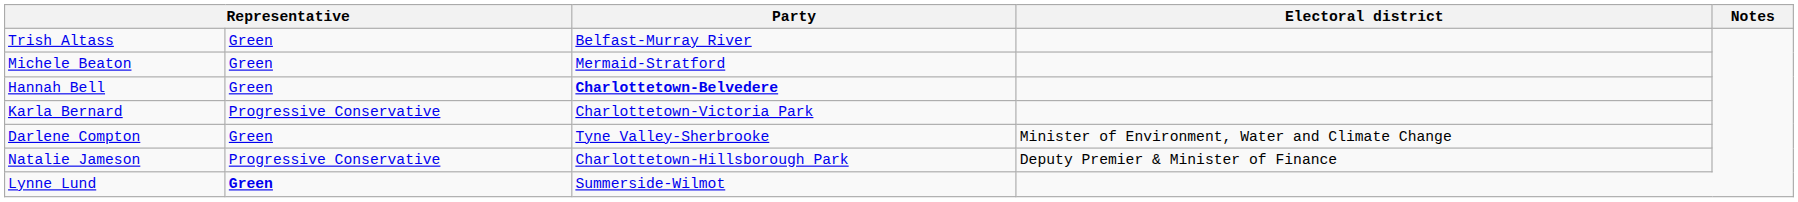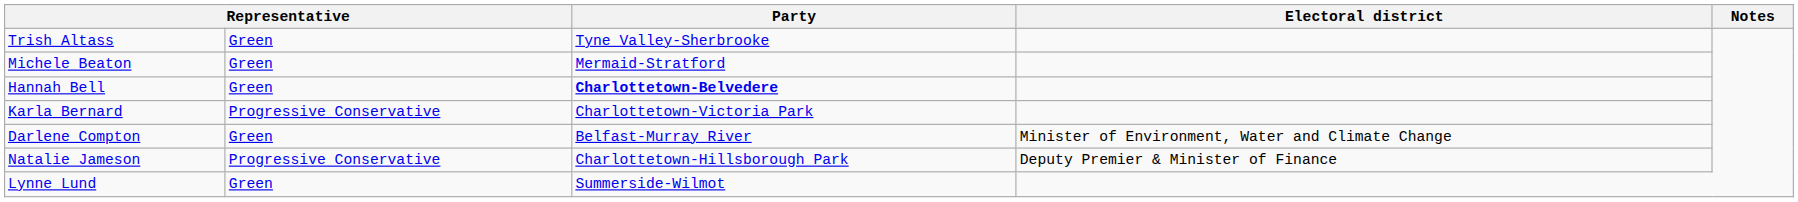Trish Altass | Party: Belfast-Murray River -> Tyne Valley-Sherbrooke
Darlene Compton | Party: Tyne Valley-Sherbrooke -> Belfast-Murray River
Lynne Lund | column 2: bold -> normal
